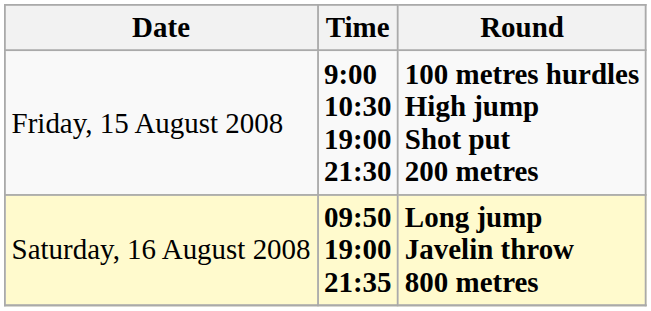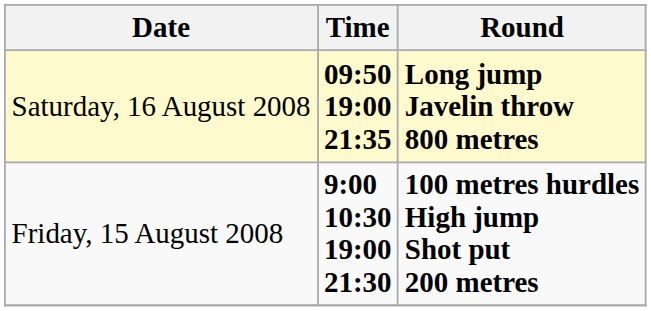rows swapped: Friday, 15 August 2008 <-> Saturday, 16 August 2008
